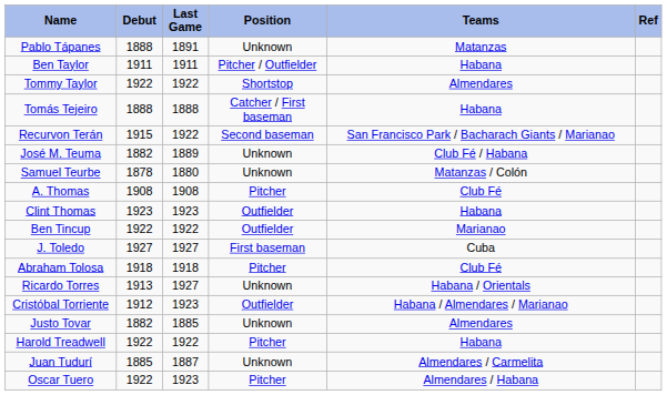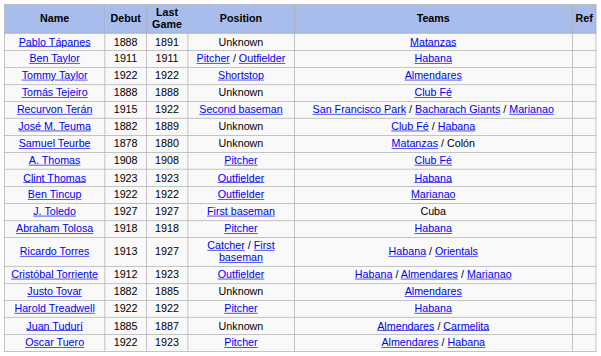Tomás Tejeiro | Position: Catcher / First baseman -> Unknown
Tomás Tejeiro | Teams: Habana -> Club Fé
Abraham Tolosa | Teams: Club Fé -> Habana
Ricardo Torres | Position: Unknown -> Catcher / First baseman
